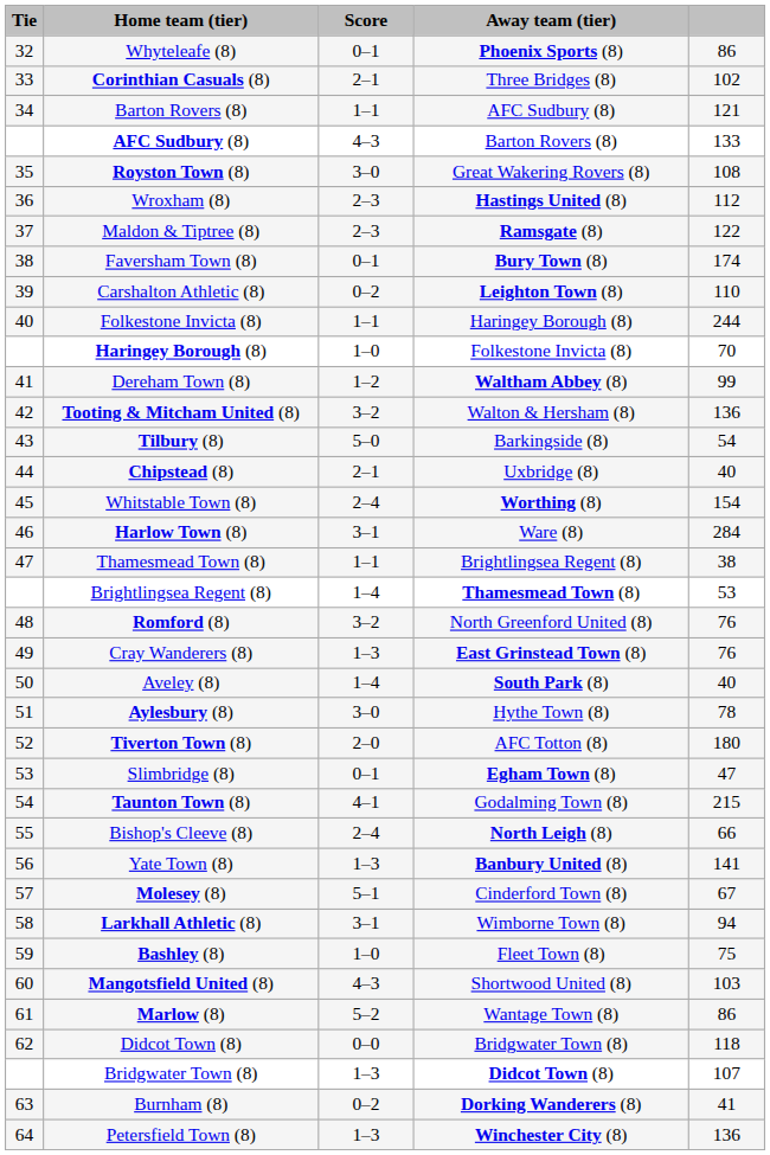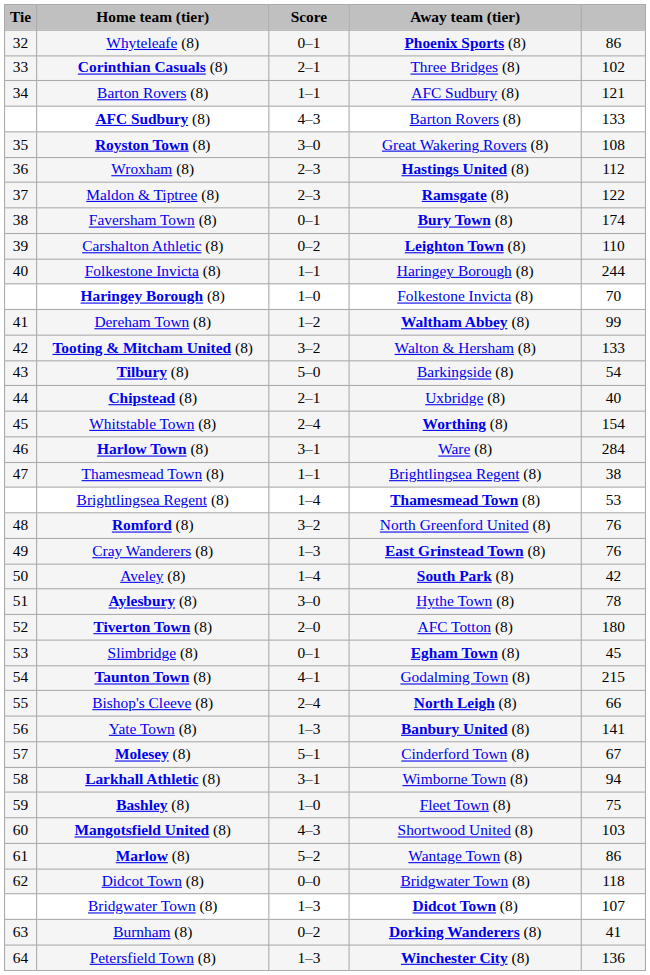Tooting & Mitcham United (8) | column 5: 136 -> 133
Aveley (8) | column 5: 40 -> 42
Slimbridge (8) | column 5: 47 -> 45
